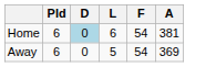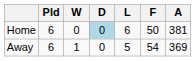+ column: W | 0 | 1
Home | F: 54 -> 50
